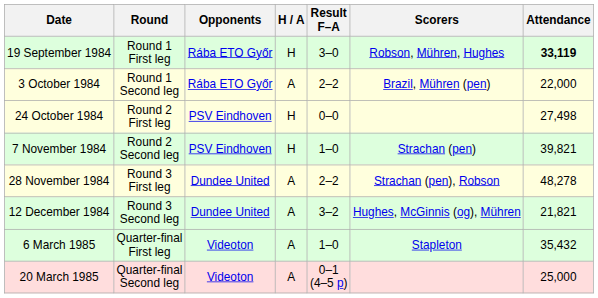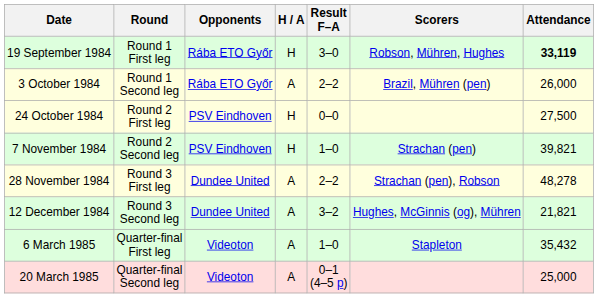3 October 1984 | Attendance: 22,000 -> 26,000
24 October 1984 | Attendance: 27,498 -> 27,500
